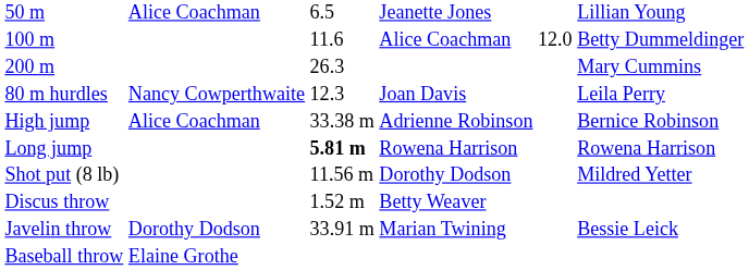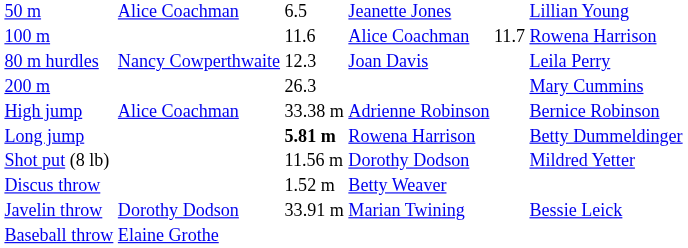100 m | column 5: 12.0 -> 11.7
100 m | column 6: Betty Dummeldinger -> Rowena Harrison
rows swapped: 200 m <-> 80 m hurdles
Long jump | column 6: Rowena Harrison -> Betty Dummeldinger
